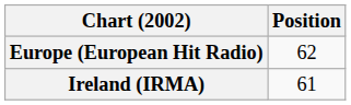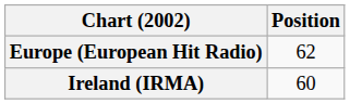Ireland (IRMA) | Position: 61 -> 60
